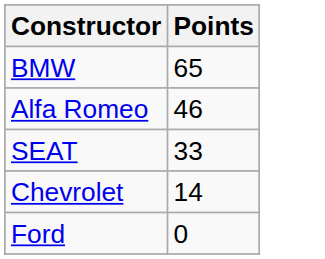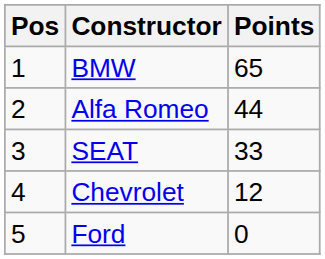+ column: Pos | 1 | 2 | 3 | 4 | 5
Alfa Romeo | Points: 46 -> 44
Chevrolet | Points: 14 -> 12
